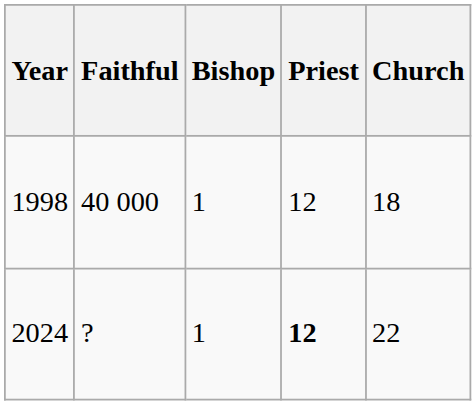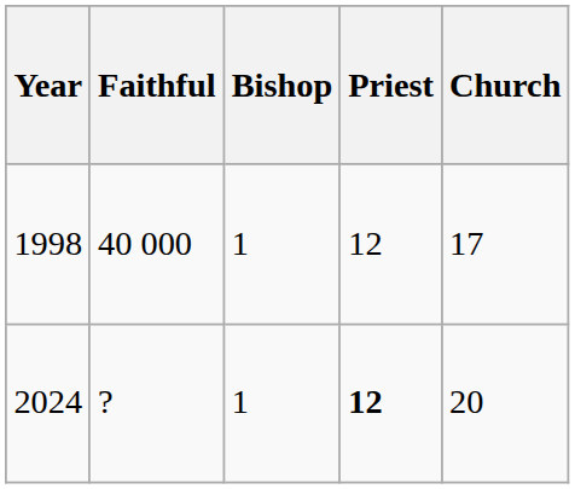1998 | Church: 18 -> 17
2024 | Church: 22 -> 20
